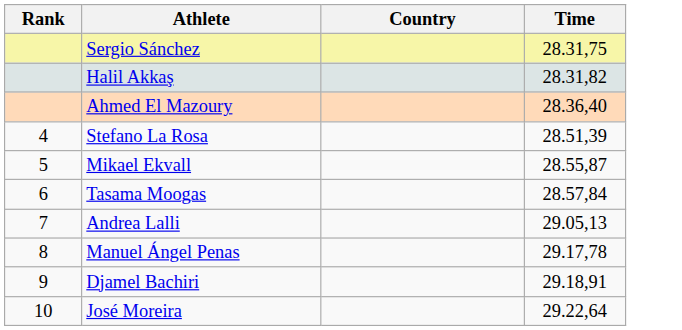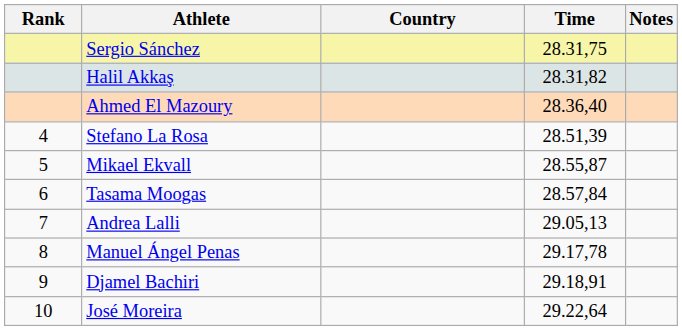+ column: Notes
